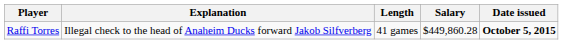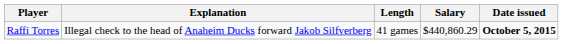Raffi Torres | Salary: $449,860.28 -> $440,860.29
